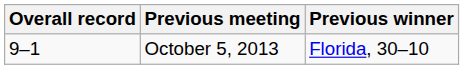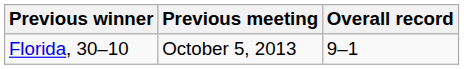columns swapped: Overall record <-> Previous winner
